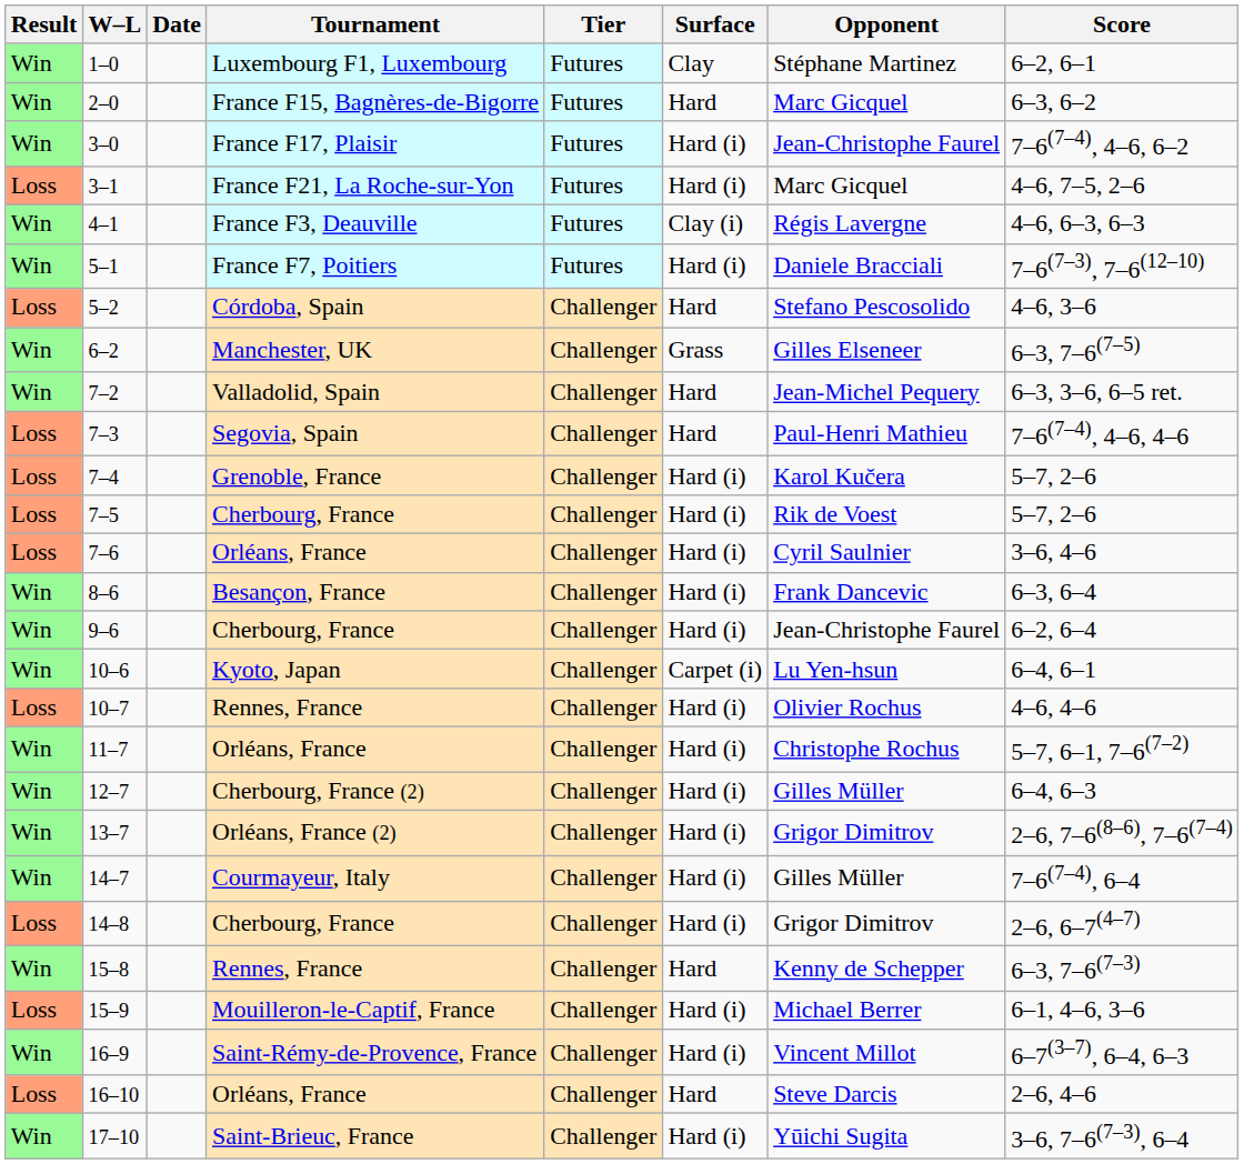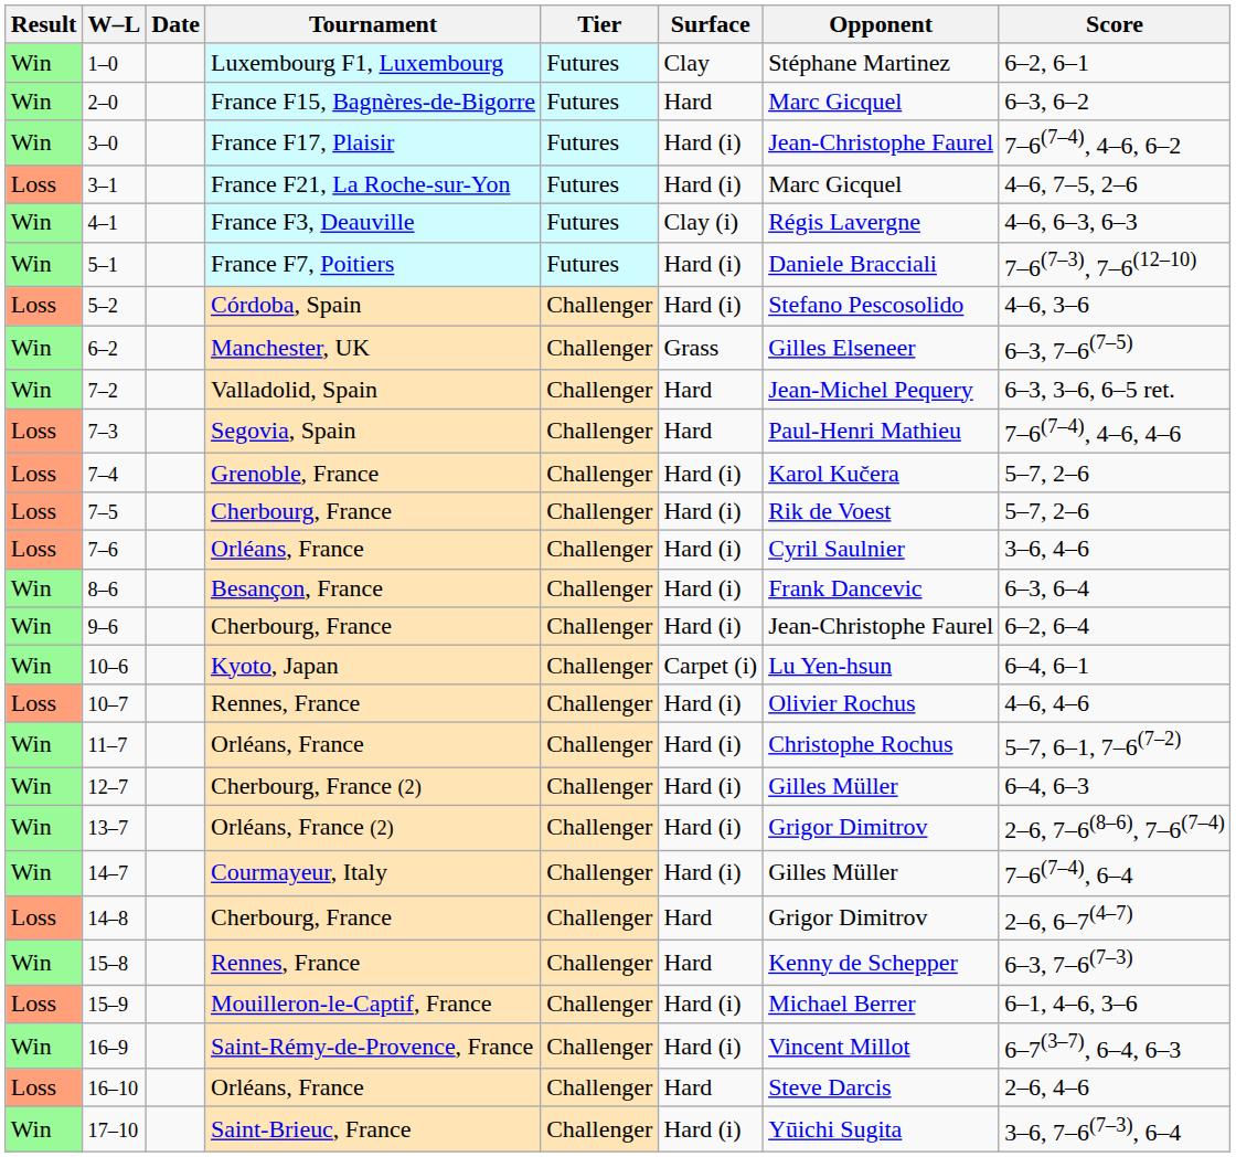5–2 | Surface: Hard -> Hard (i)
14–8 | Surface: Hard (i) -> Hard
